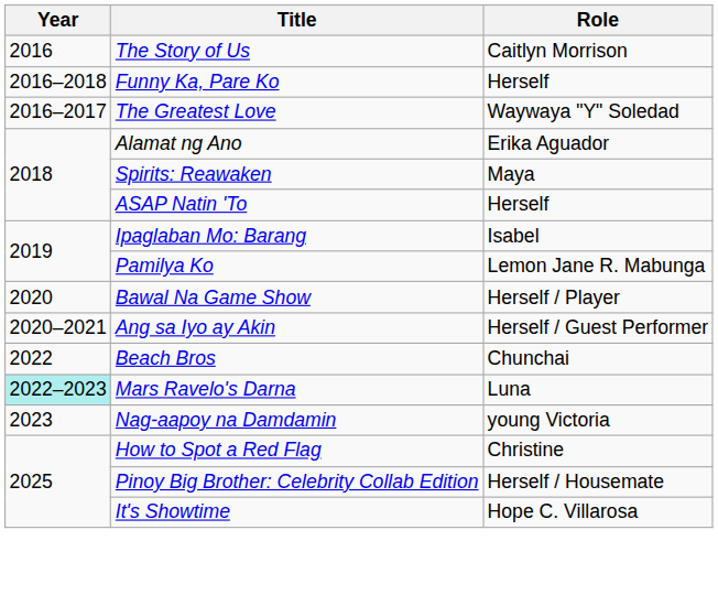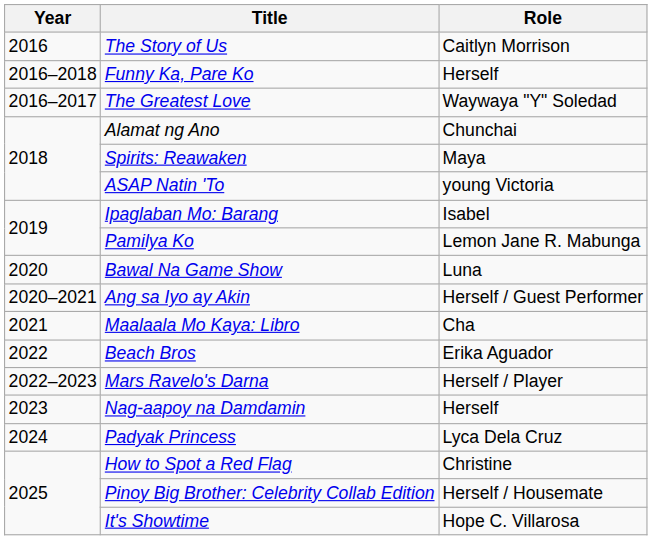Alamat ng Ano | Role: Erika Aguador -> Chunchai
ASAP Natin 'To | Role: Herself -> young Victoria
Bawal Na Game Show | Role: Herself / Player -> Luna
+ row: 2021 | Maalaala Mo Kaya: Libro | Cha
Beach Bros | Role: Chunchai -> Erika Aguador
Mars Ravelo's Darna | Year: paleturquoise background -> no background
Mars Ravelo's Darna | Role: Luna -> Herself / Player
Nag-aapoy na Damdamin | Role: young Victoria -> Herself
+ row: 2024 | Padyak Princess | Lyca Dela Cruz
